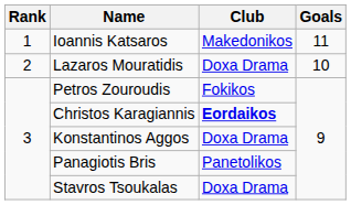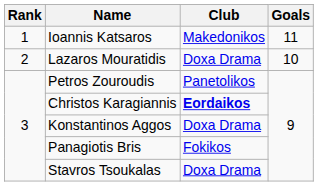Petros Zouroudis | Club: Fokikos -> Panetolikos
Panagiotis Bris | Club: Panetolikos -> Fokikos
